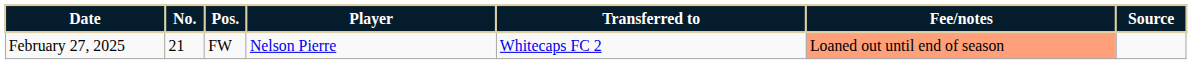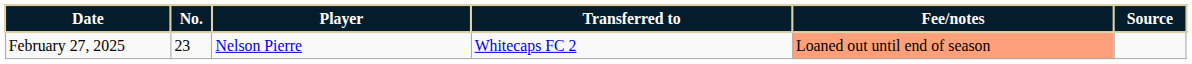- column: Pos. | FW
February 27, 2025 | No.: 21 -> 23
